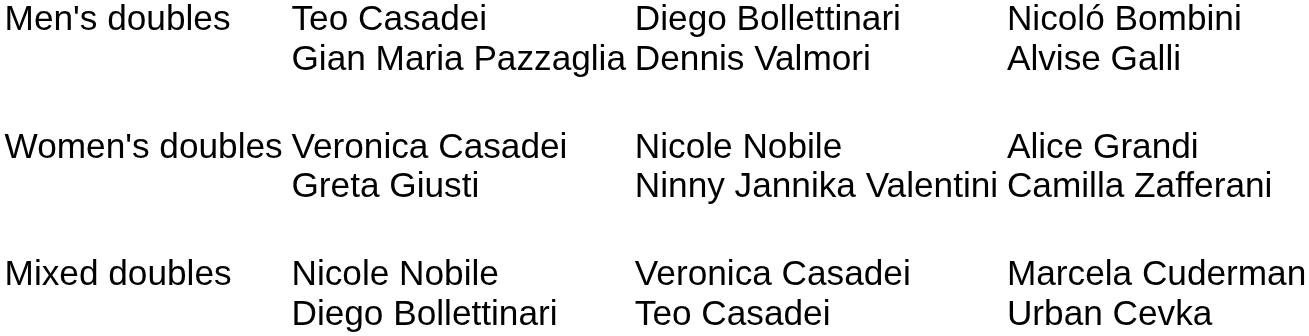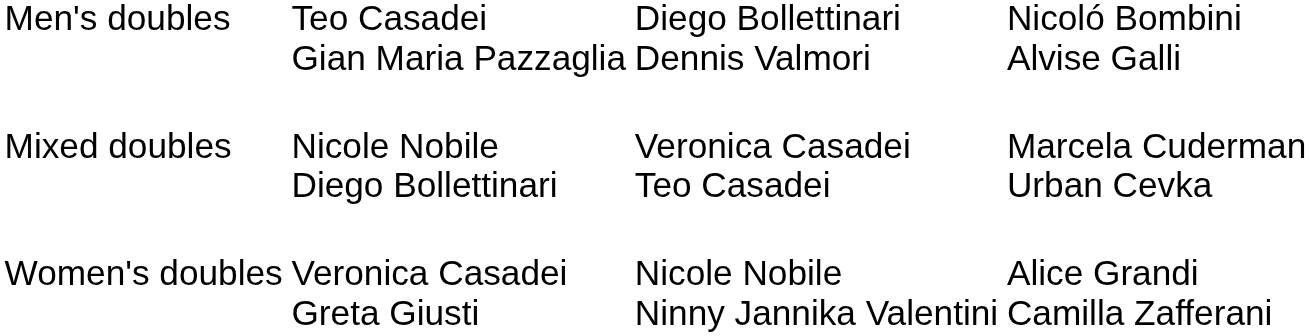rows swapped: Women's doubles <-> Mixed doubles
